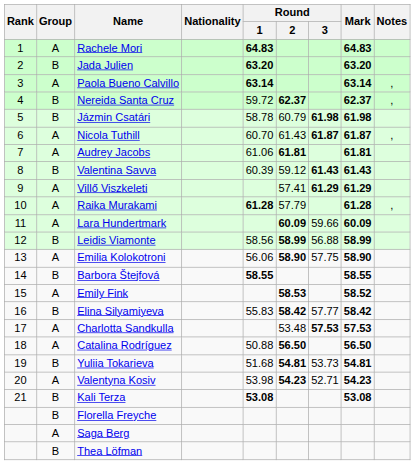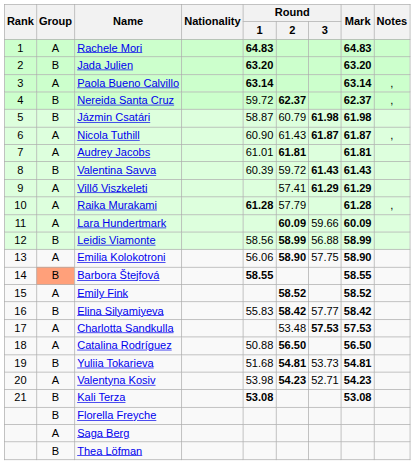Jázmin Csatári | Round / 1: 58.78 -> 58.87
Nicola Tuthill | Round / 1: 60.70 -> 60.90
Audrey Jacobs | Round / 1: 61.06 -> 61.01
Valentina Savva | Round / 2: 59.12 -> 59.72
Barbora Štejfová | Group: no background -> lightsalmon background
Emily Fink | Round / 2: 58.53 -> 58.52
